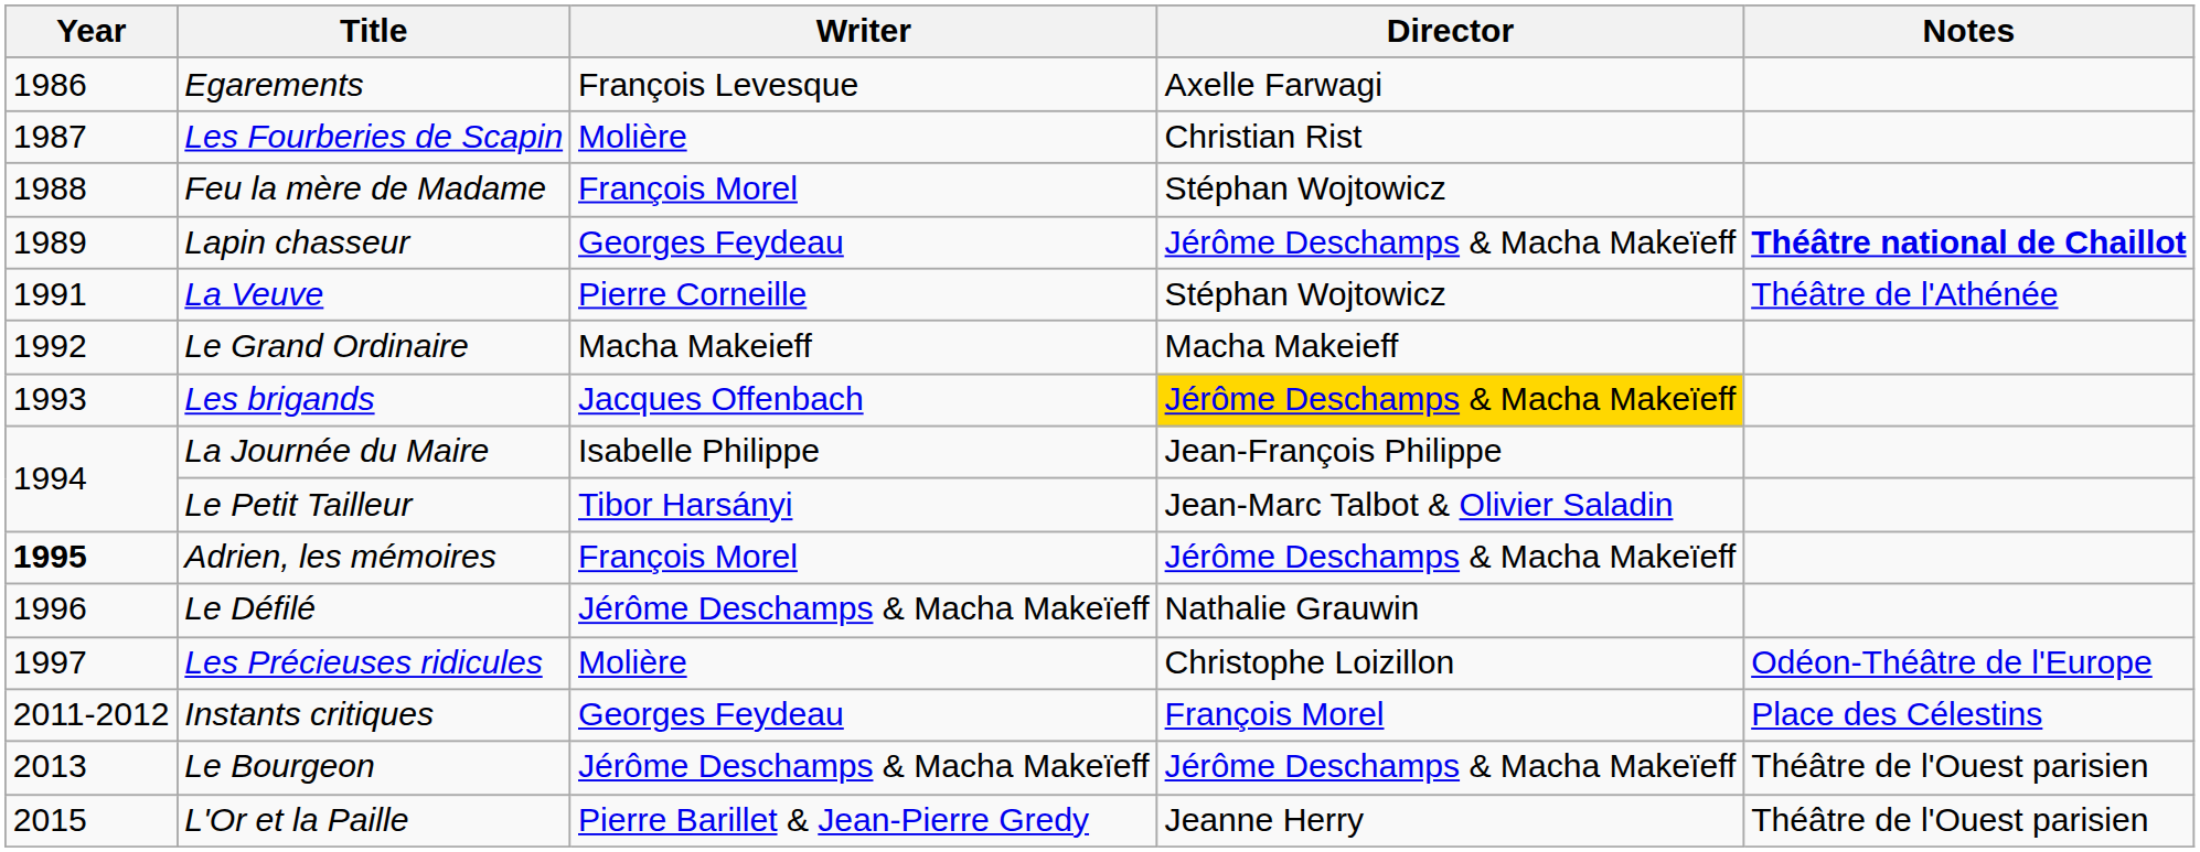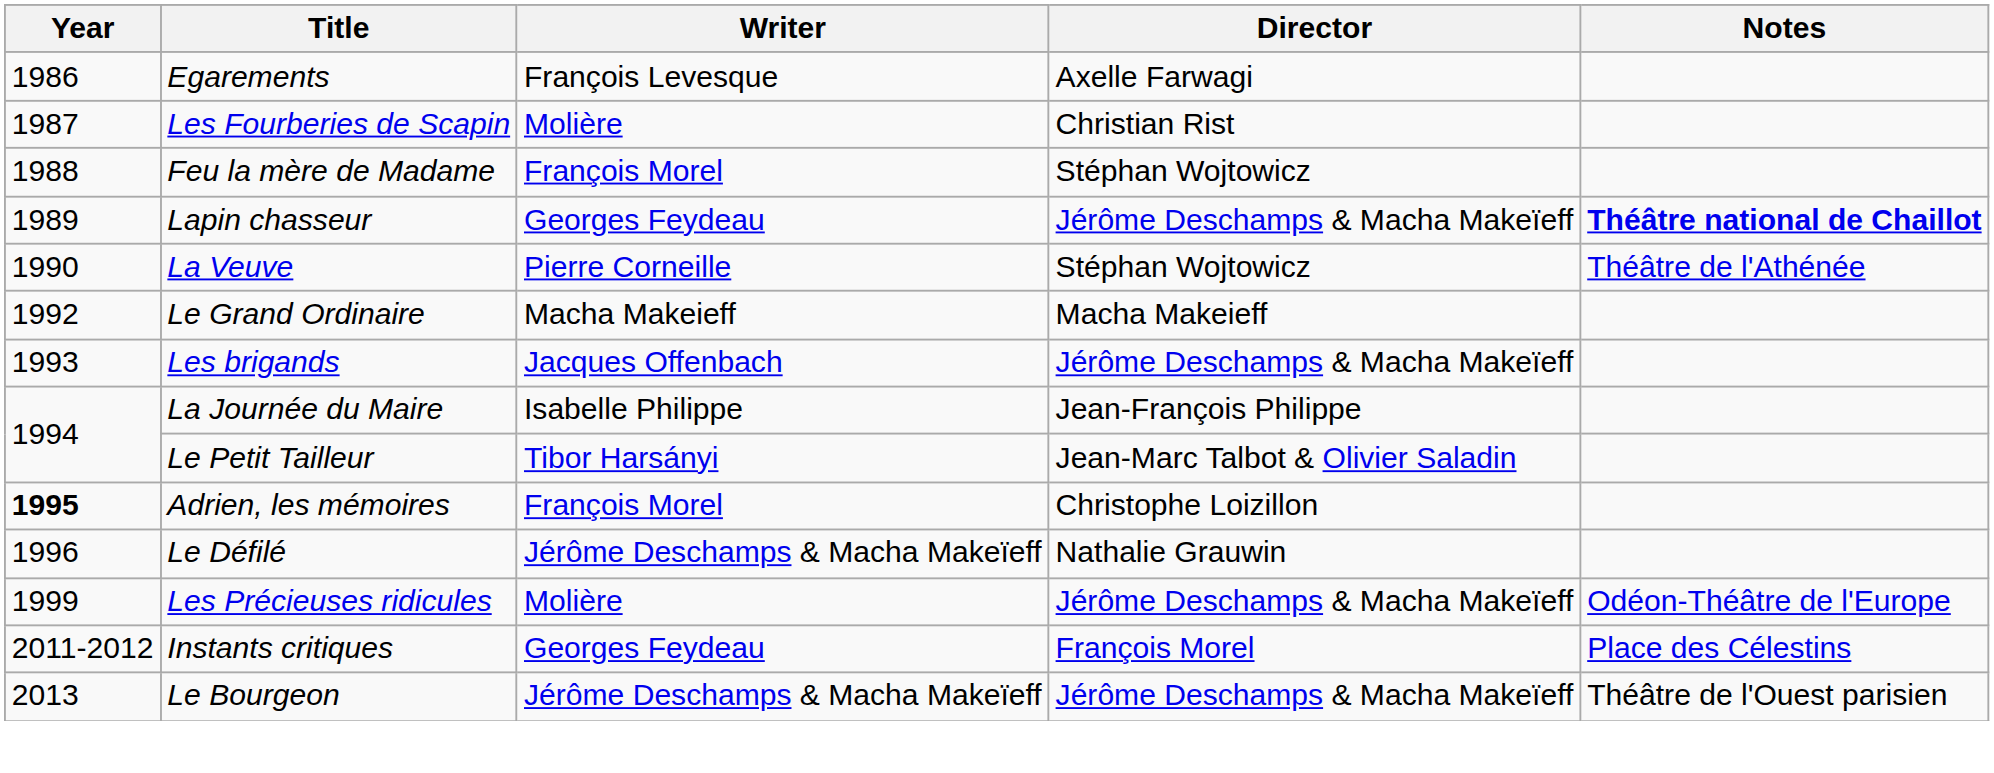La Veuve | Year: 1991 -> 1990
Les brigands | Director: gold background -> no background
Adrien, les mémoires | Director: Jérôme Deschamps & Macha Makeïeff -> Christophe Loizillon
Les Précieuses ridicules | Year: 1997 -> 1999
Les Précieuses ridicules | Director: Christophe Loizillon -> Jérôme Deschamps & Macha Makeïeff
- row: 2015 | L'Or et la Paille | Pierre Barillet & Jean-Pierre Gredy | Jeanne Herry | Théâtre de l'Ouest parisien
